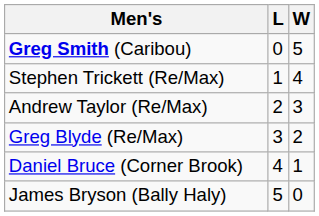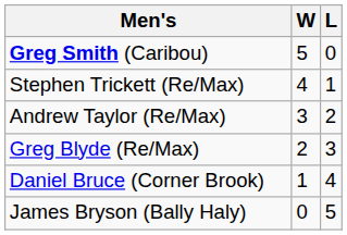columns swapped: W <-> L
